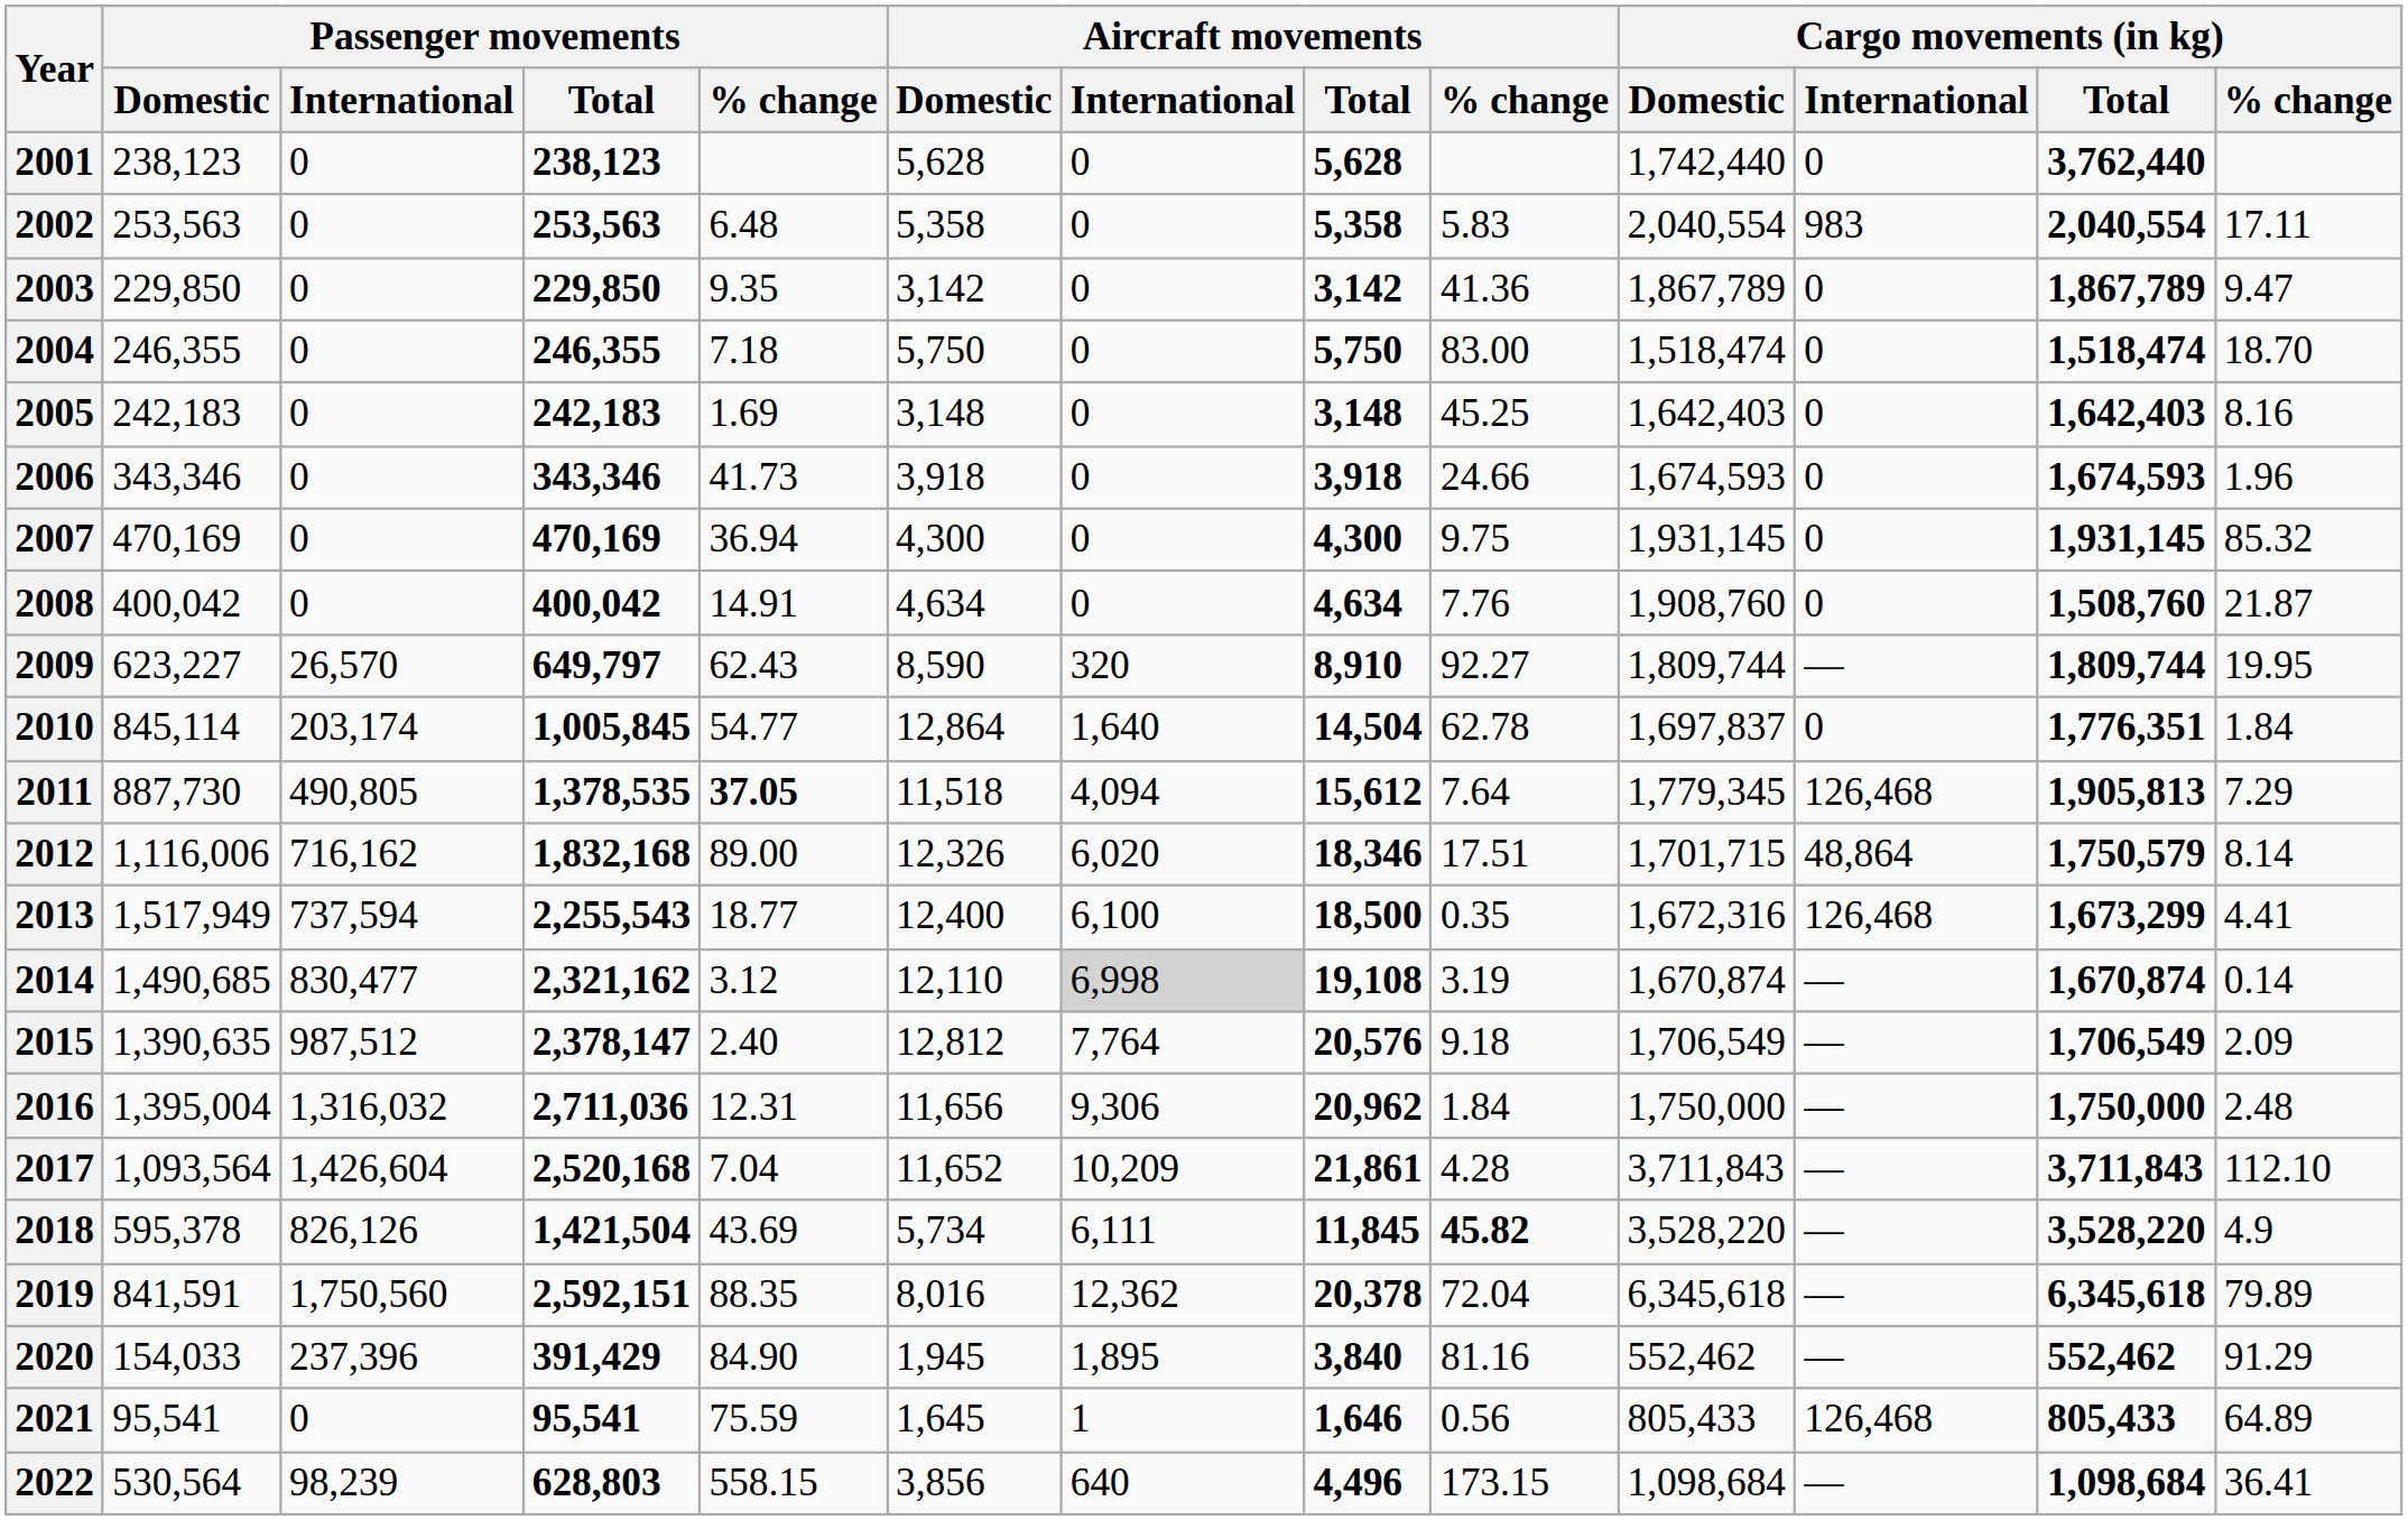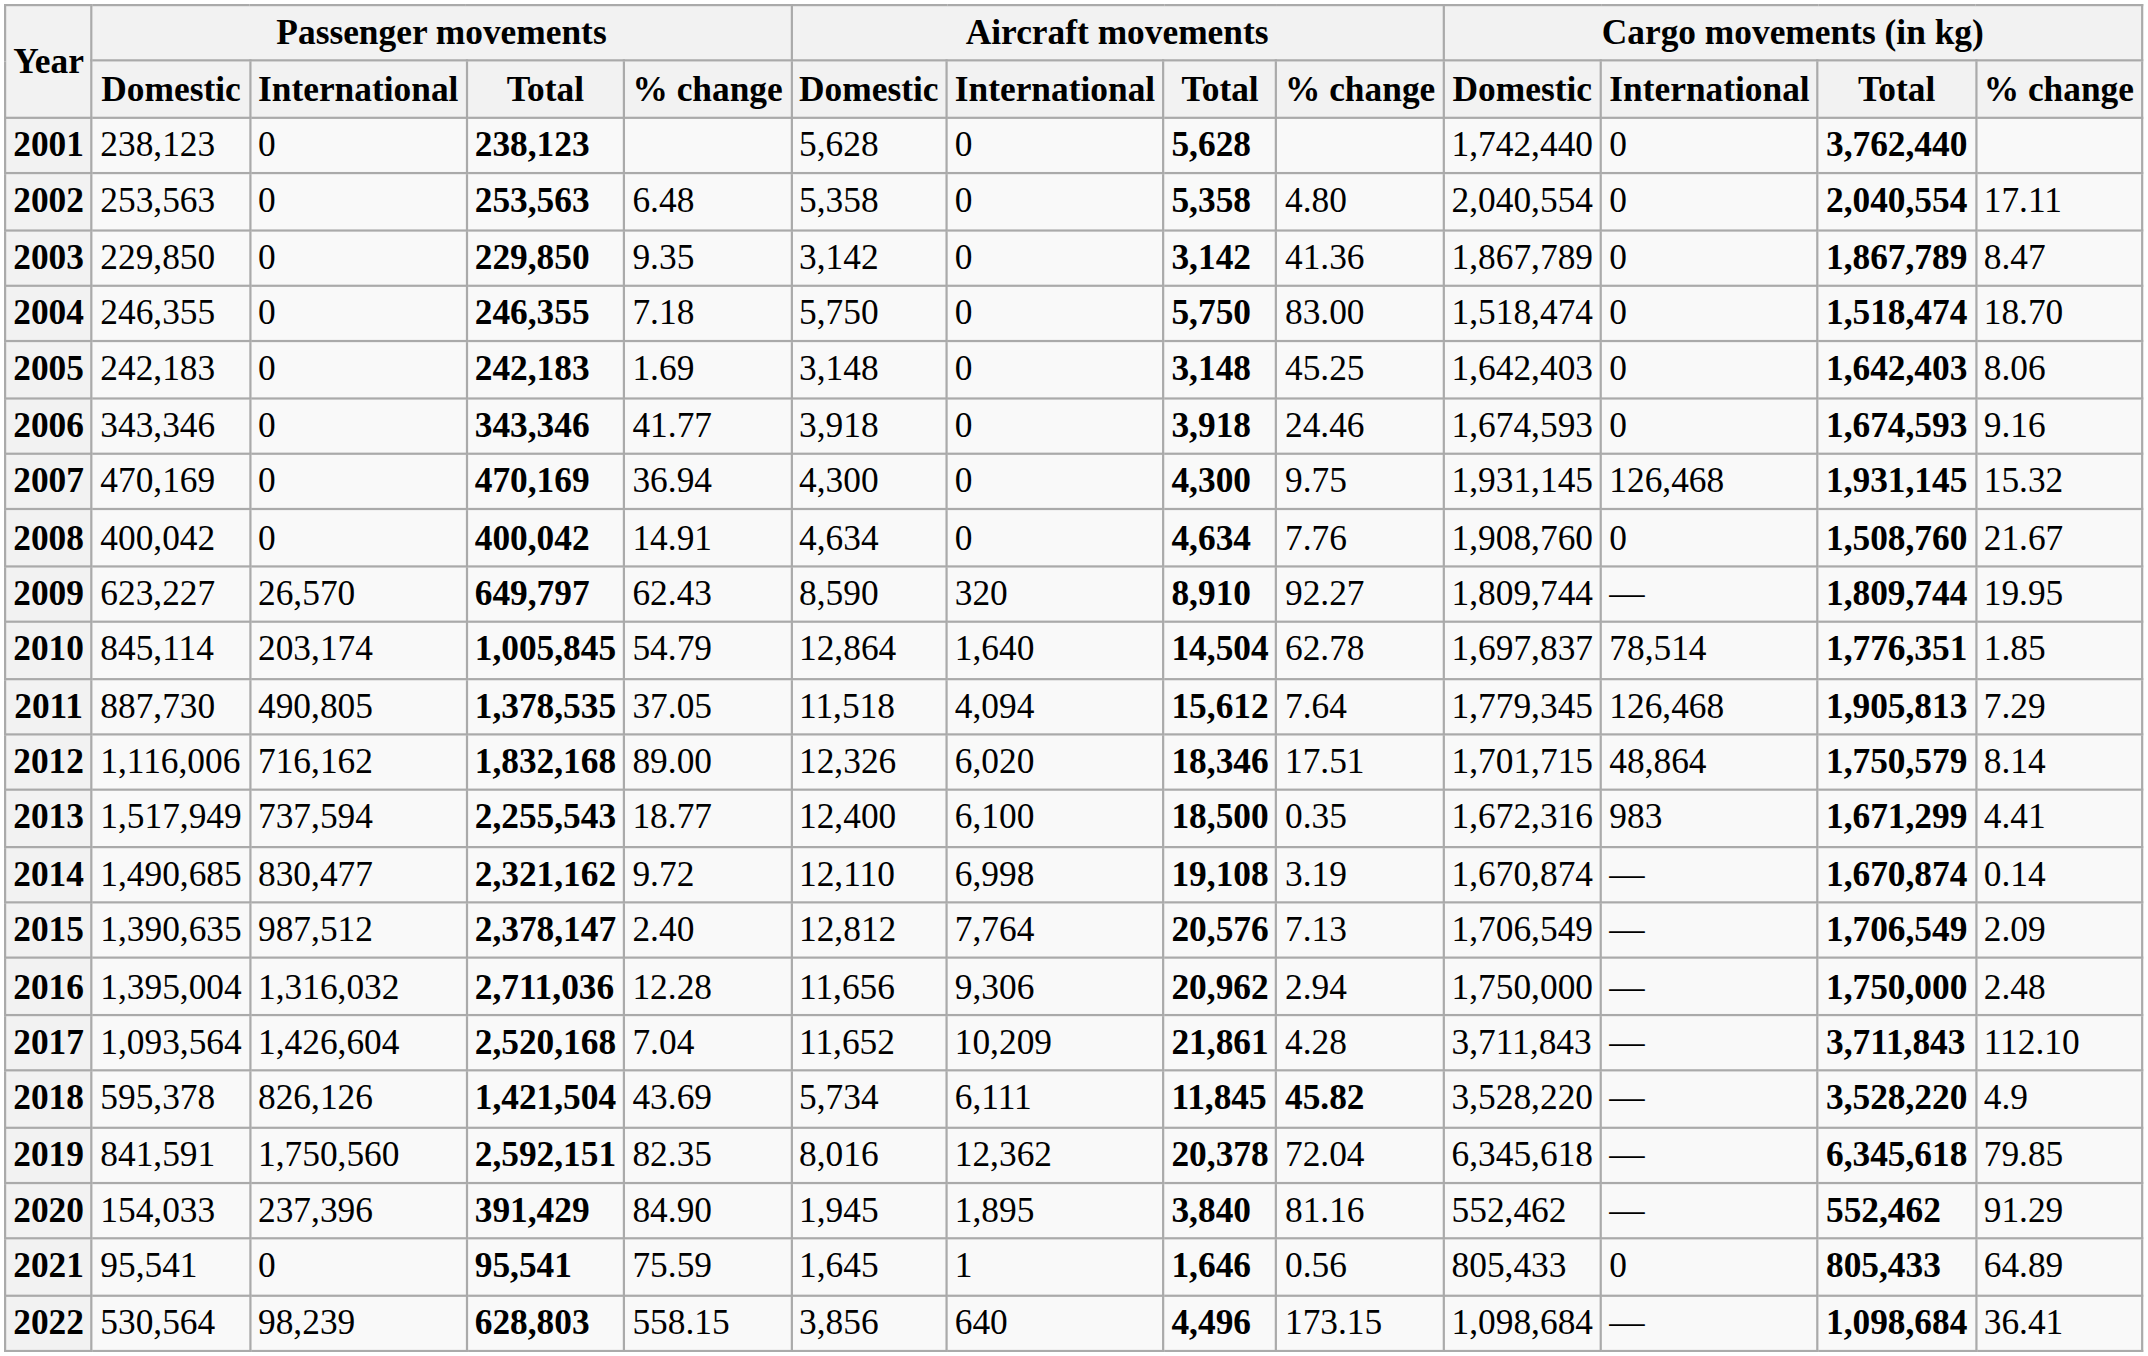2002 | Aircraft movements / % change: 5.83 -> 4.80
2002 | Cargo movements (in kg) / International: 983 -> 0
2003 | Cargo movements (in kg) / % change: 9.47 -> 8.47
2005 | Cargo movements (in kg) / % change: 8.16 -> 8.06
2006 | Passenger movements / % change: 41.73 -> 41.77
2006 | Aircraft movements / % change: 24.66 -> 24.46
2006 | Cargo movements (in kg) / % change: 1.96 -> 9.16
2007 | Cargo movements (in kg) / International: 0 -> 126,468
2007 | Cargo movements (in kg) / % change: 85.32 -> 15.32
2008 | Cargo movements (in kg) / % change: 21.87 -> 21.67
2010 | Passenger movements / % change: 54.77 -> 54.79
2010 | Cargo movements (in kg) / International: 0 -> 78,514
2010 | Cargo movements (in kg) / % change: 1.84 -> 1.85
2011 | Passenger movements / % change: bold -> normal
2013 | Cargo movements (in kg) / International: 126,468 -> 983
2013 | Cargo movements (in kg) / Total: 1,673,299 -> 1,671,299
2014 | Passenger movements / % change: 3.12 -> 9.72
2014 | Aircraft movements / International: lightgrey background -> no background
2015 | Aircraft movements / % change: 9.18 -> 7.13
2016 | Passenger movements / % change: 12.31 -> 12.28
2016 | Aircraft movements / % change: 1.84 -> 2.94
2019 | Passenger movements / % change: 88.35 -> 82.35
2019 | Cargo movements (in kg) / % change: 79.89 -> 79.85
2021 | Cargo movements (in kg) / International: 126,468 -> 0
